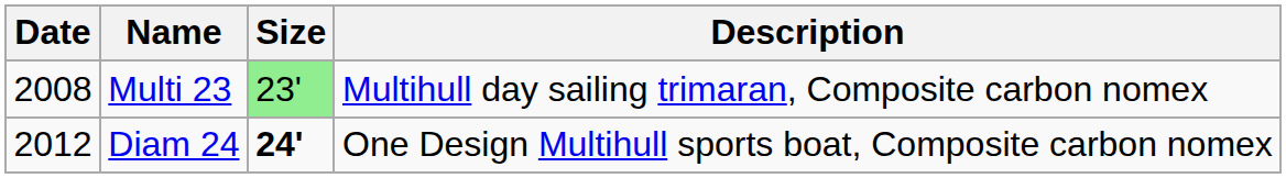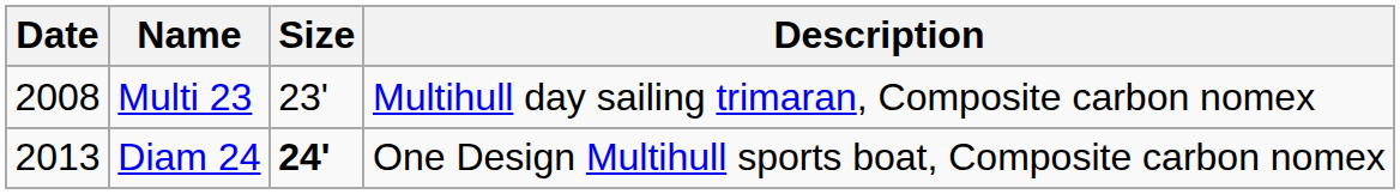Multi 23 | Size: lightgreen background -> no background
Diam 24 | Date: 2012 -> 2013
